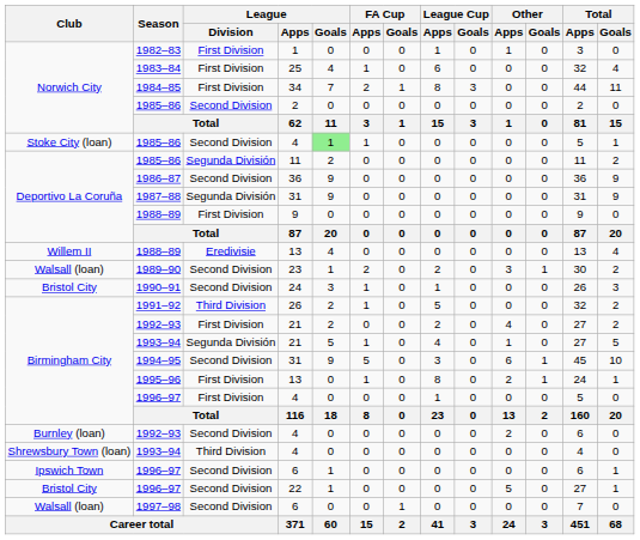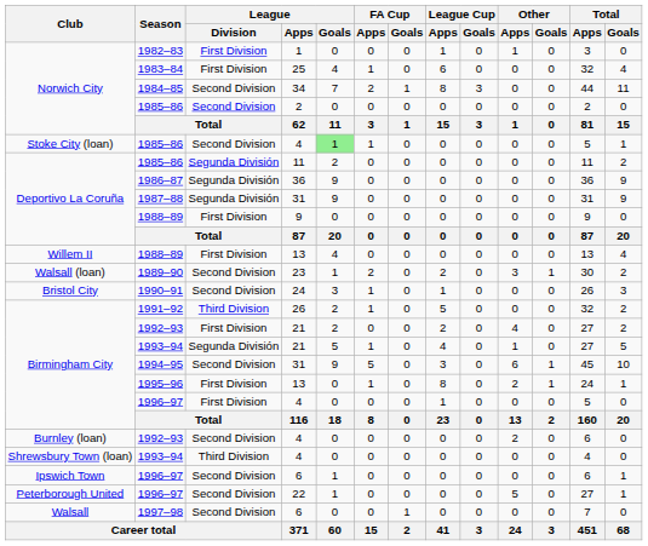1984–85 | League / Division: First Division -> Second Division
1986–87 | League / Division: Second Division -> Segunda División
1988–89 / 13 | League / Division: Eredivisie -> First Division
1996–97 / 22 | Club: Bristol City -> Peterborough United
1997–98 | Club: Walsall (loan) -> Walsall
